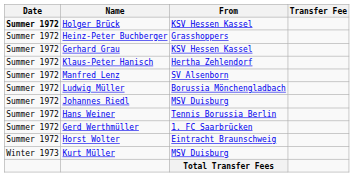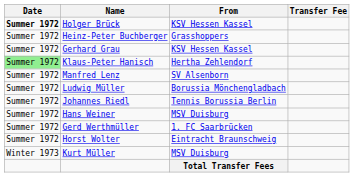Klaus-Peter Hanisch | Date: no background -> lightgreen background
Johannes Riedl | From: MSV Duisburg -> Tennis Borussia Berlin
Hans Weiner | From: Tennis Borussia Berlin -> MSV Duisburg
